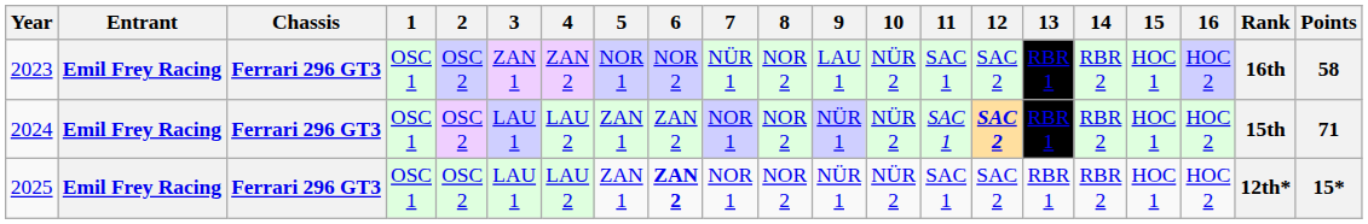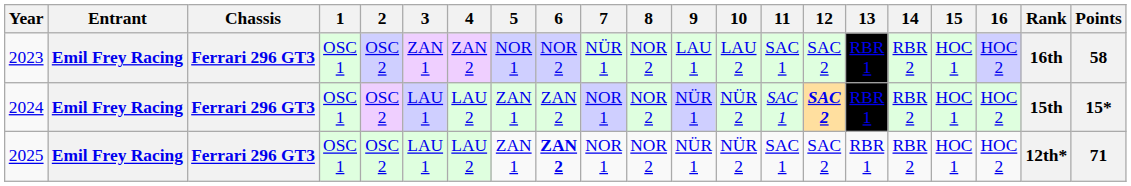2023 | 10: NÜR 2 -> LAU 2
2024 | Points: 71 -> 15*
2025 | Points: 15* -> 71
